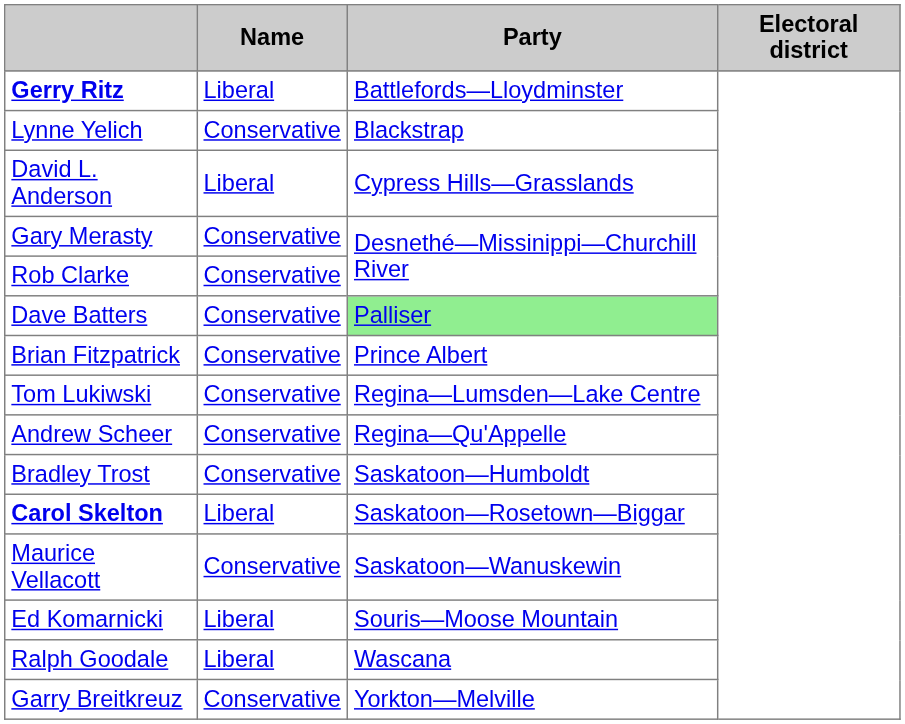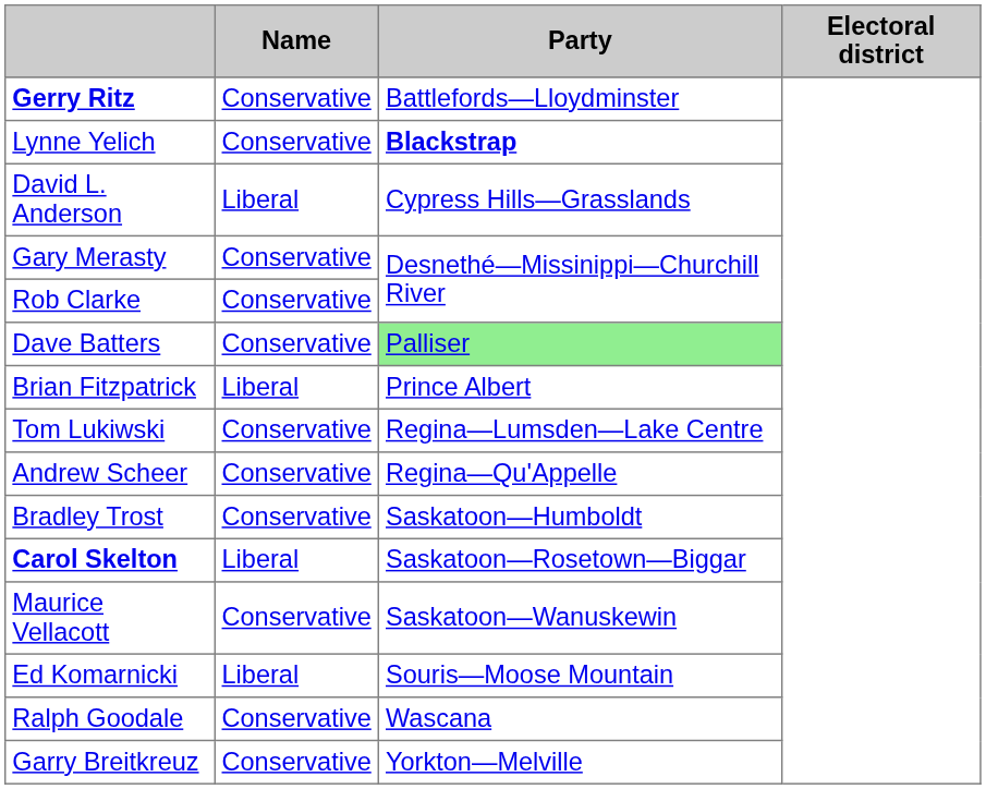Gerry Ritz | Name: Liberal -> Conservative
Lynne Yelich | Party: normal -> bold
Brian Fitzpatrick | Name: Conservative -> Liberal
Ralph Goodale | Name: Liberal -> Conservative
